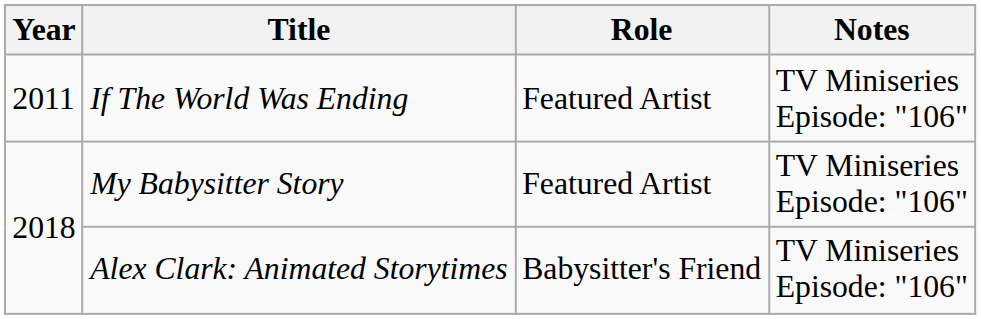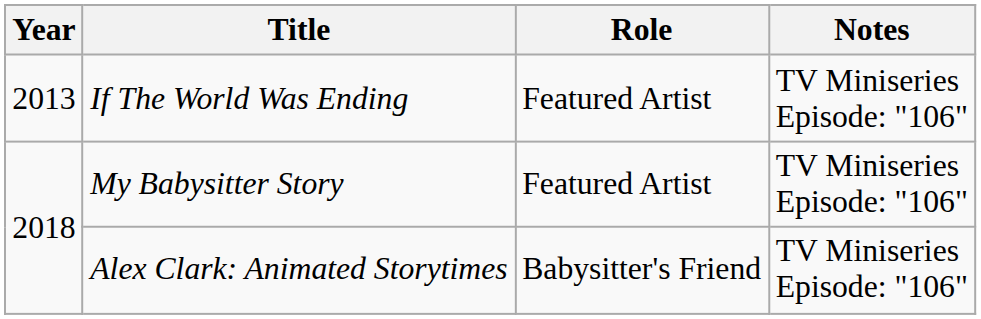If The World Was Ending | Year: 2011 -> 2013
